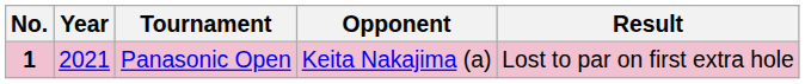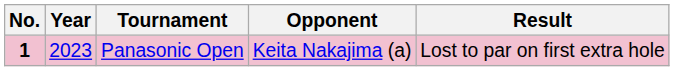Panasonic Open | Year: 2021 -> 2023
